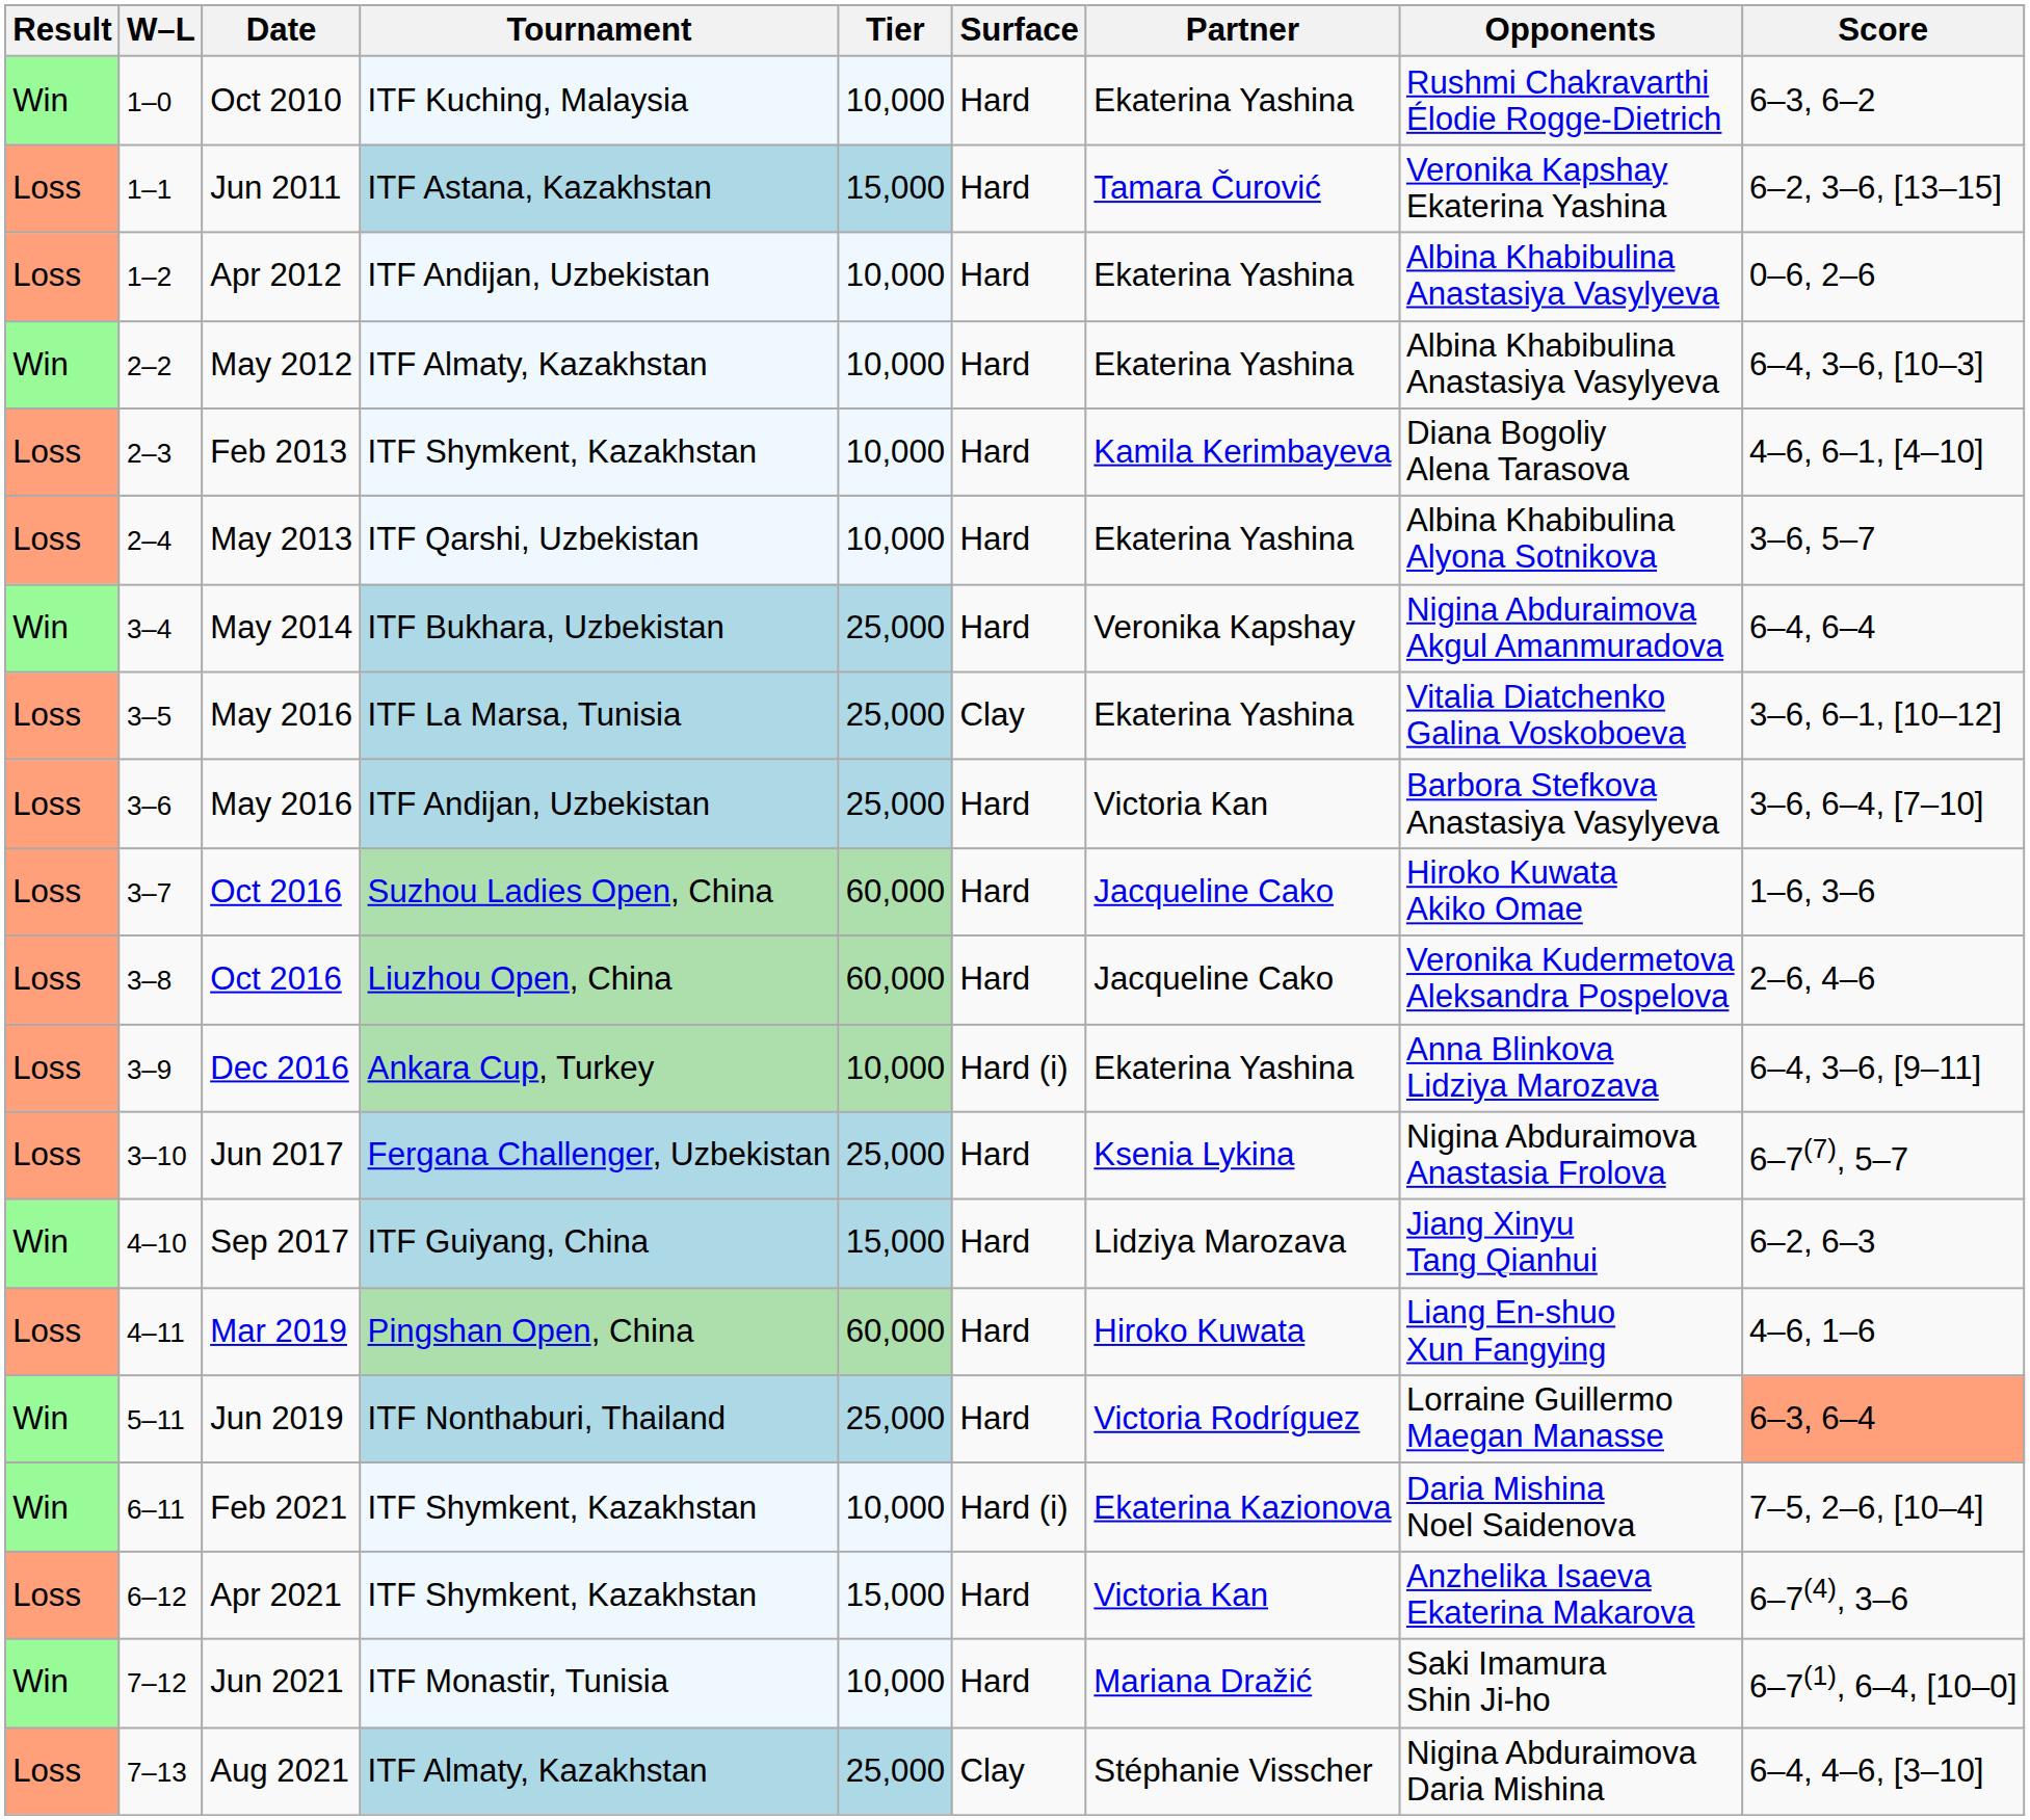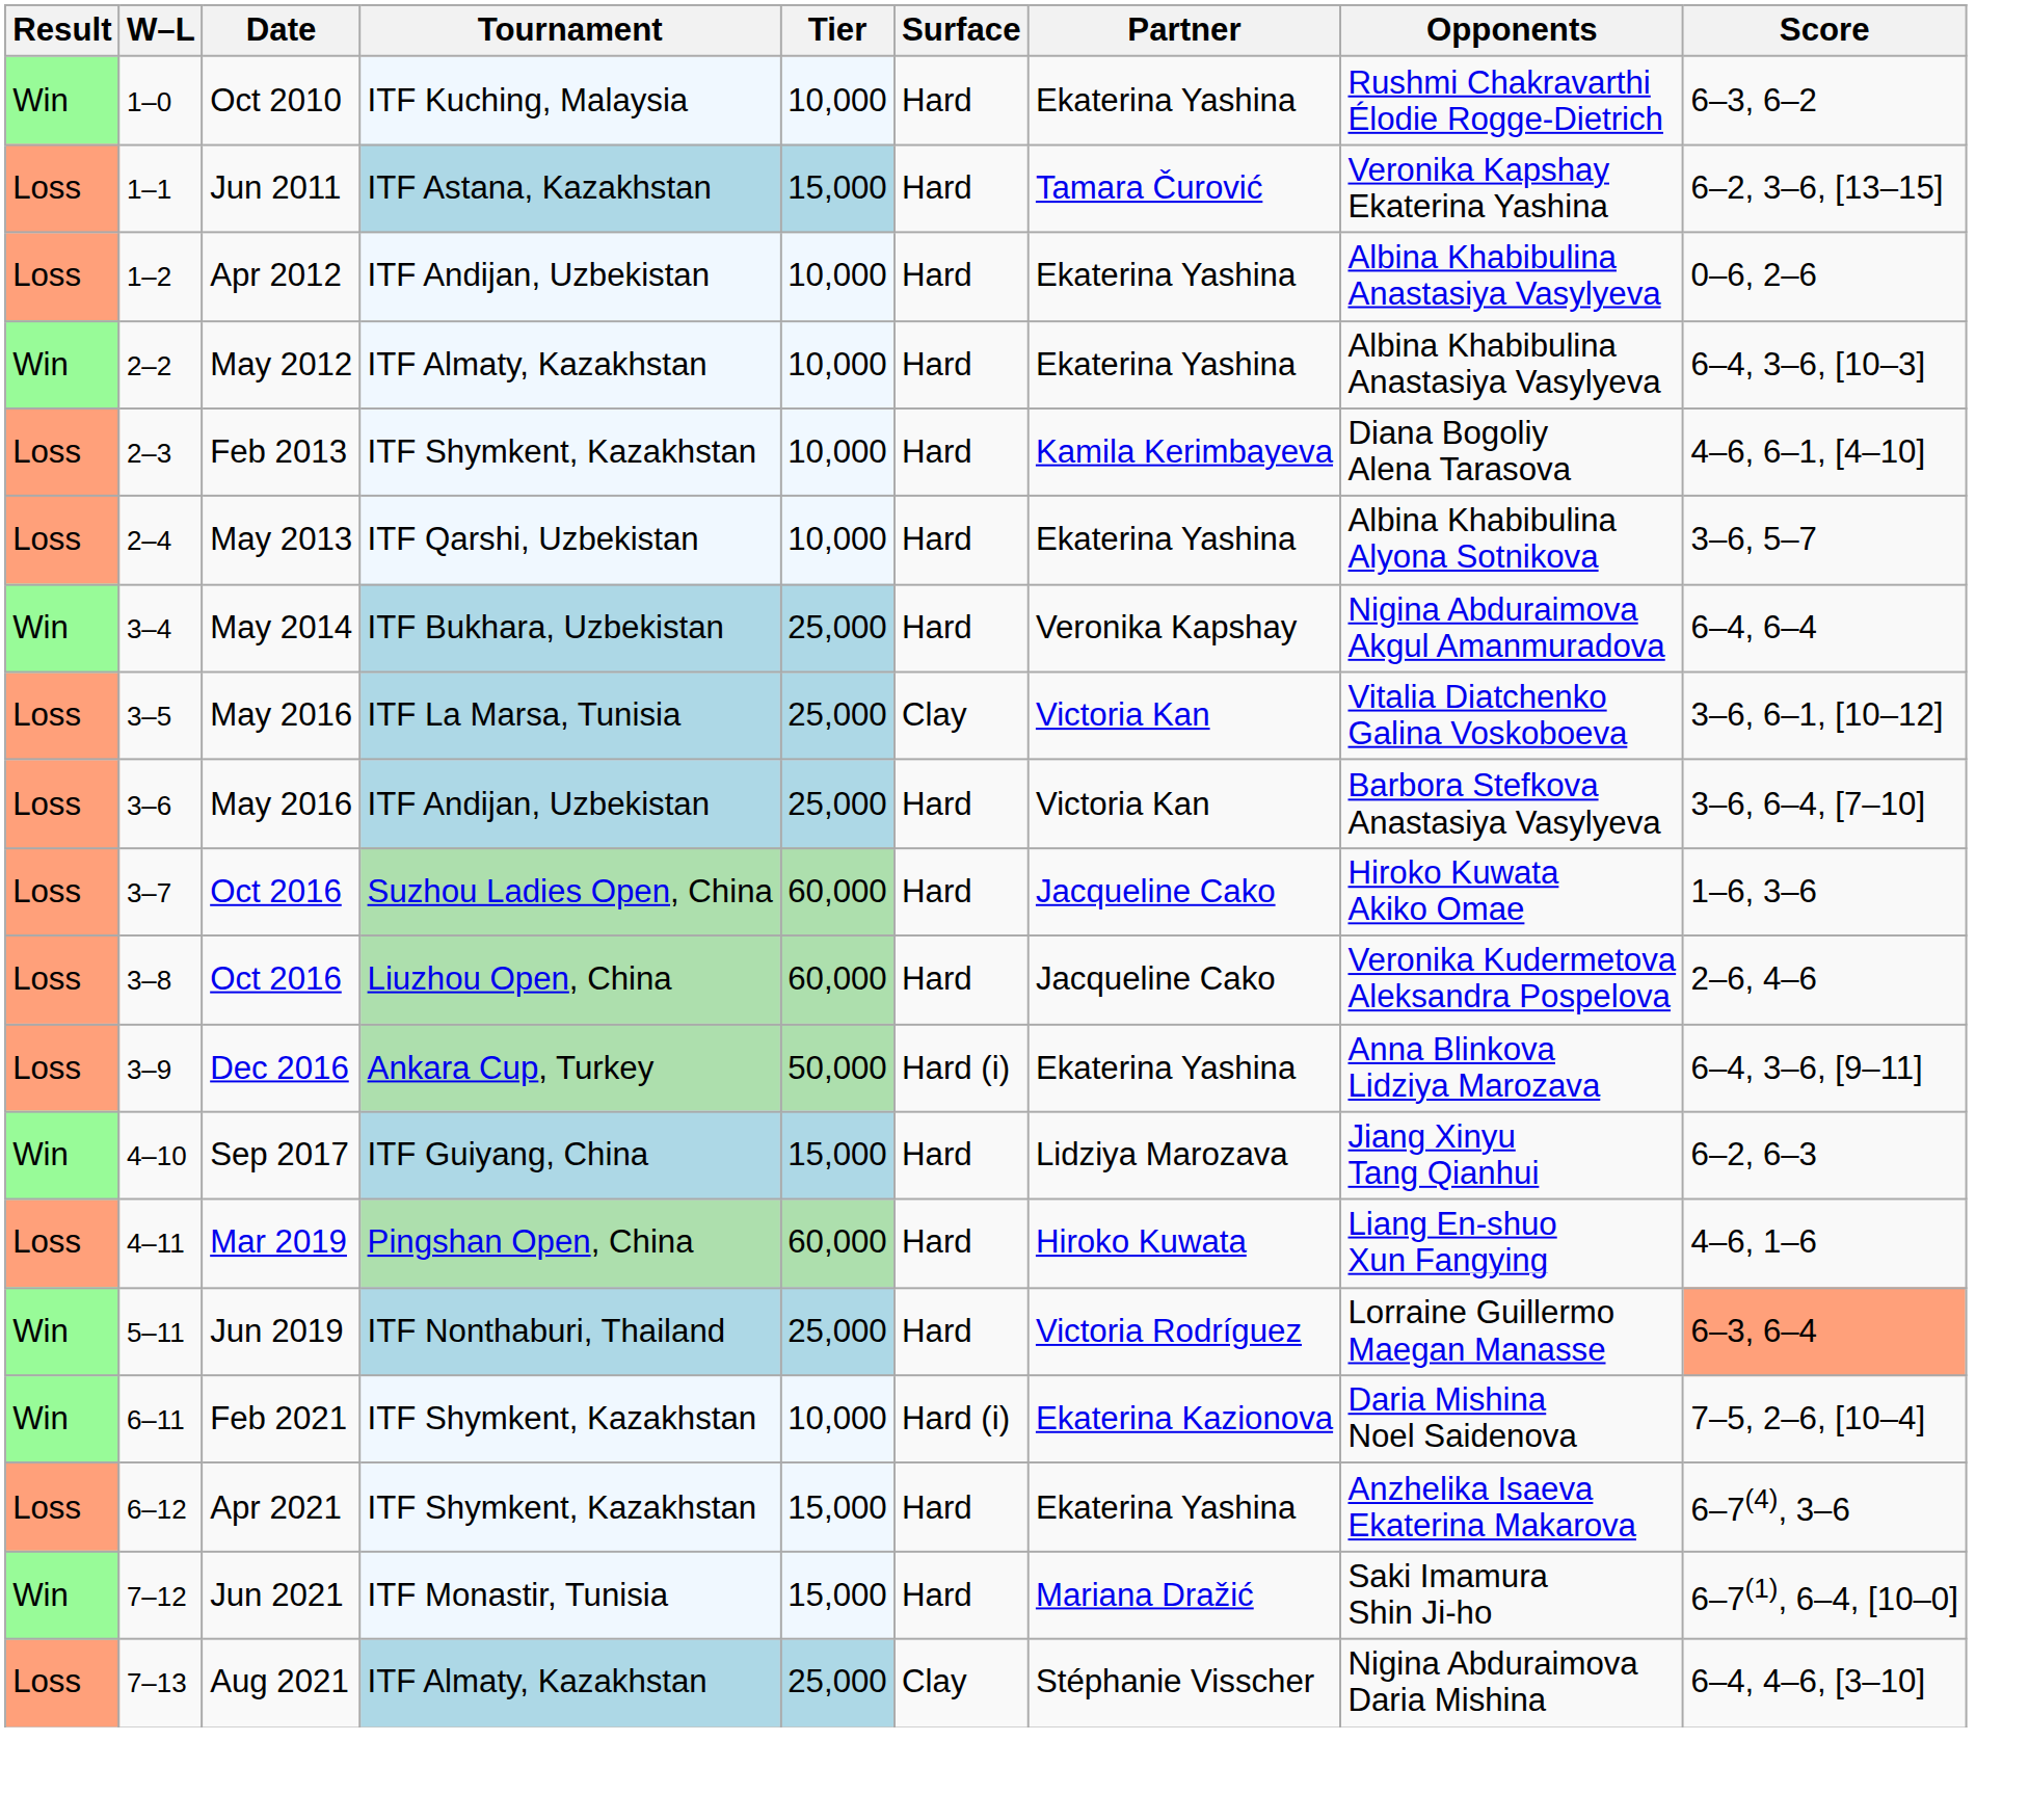3–5 / May 2016 | Partner: Ekaterina Yashina -> Victoria Kan
Dec 2016 | Tier: 10,000 -> 50,000
- row: Loss | 3–10 | Jun 2017 | Fergana Challenger, Uzbekistan | 25,000 | Hard | Ksenia Lykina | Nigina Abduraimova Anastasia Frolova | 6–7(7), 5–7
Apr 2021 | Partner: Victoria Kan -> Ekaterina Yashina
Jun 2021 | Tier: 10,000 -> 15,000
